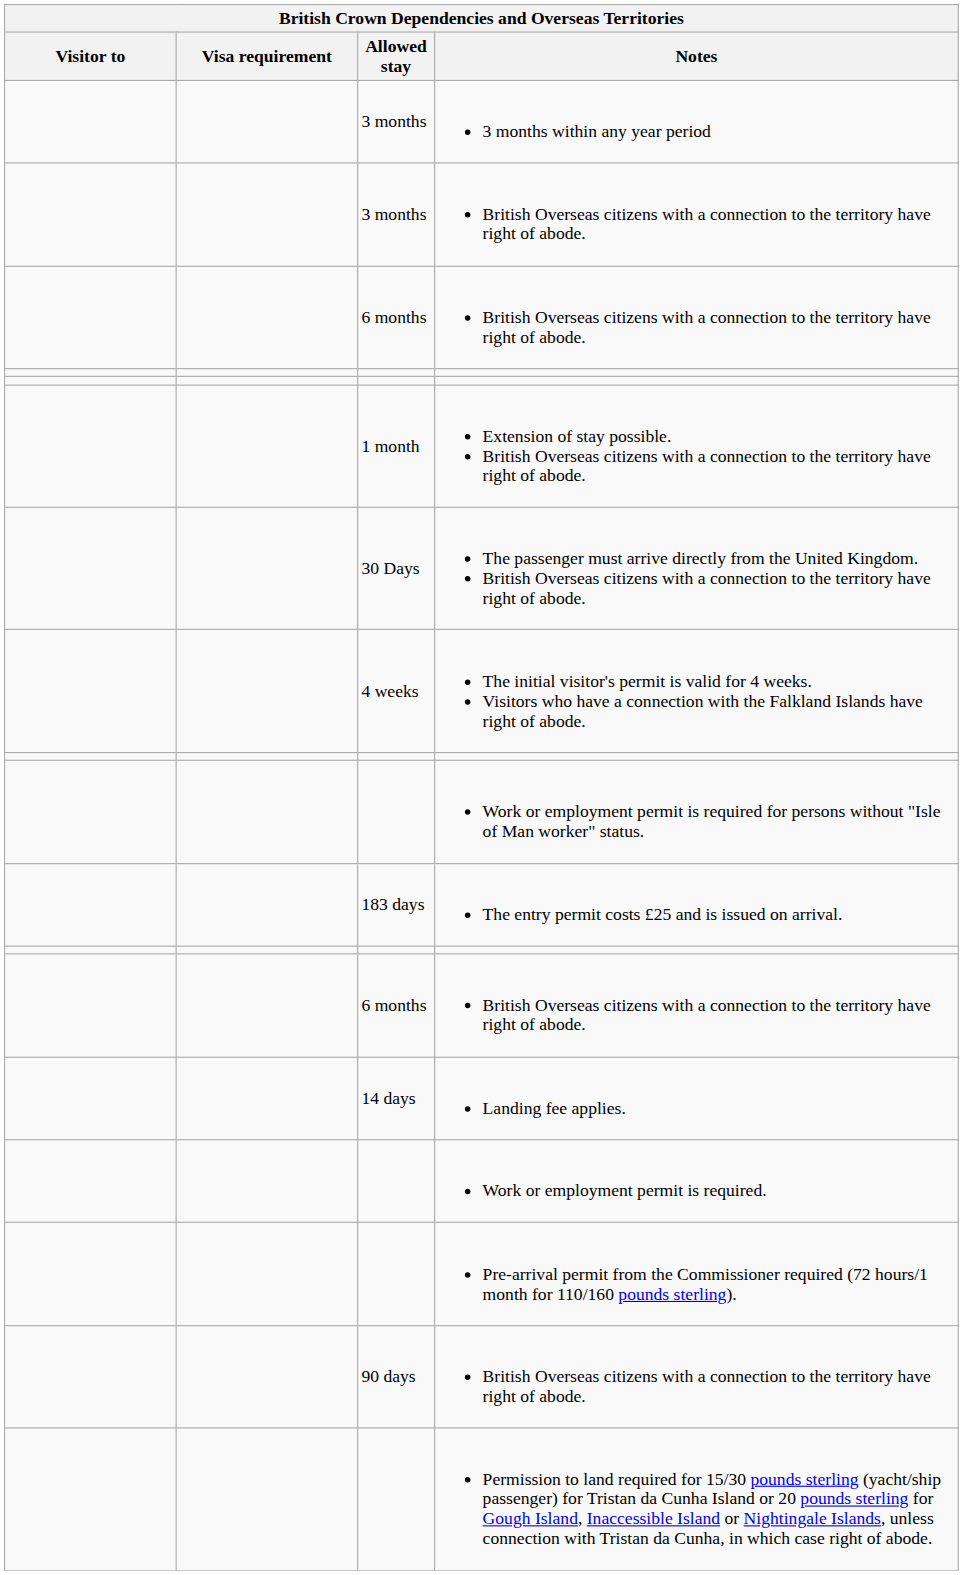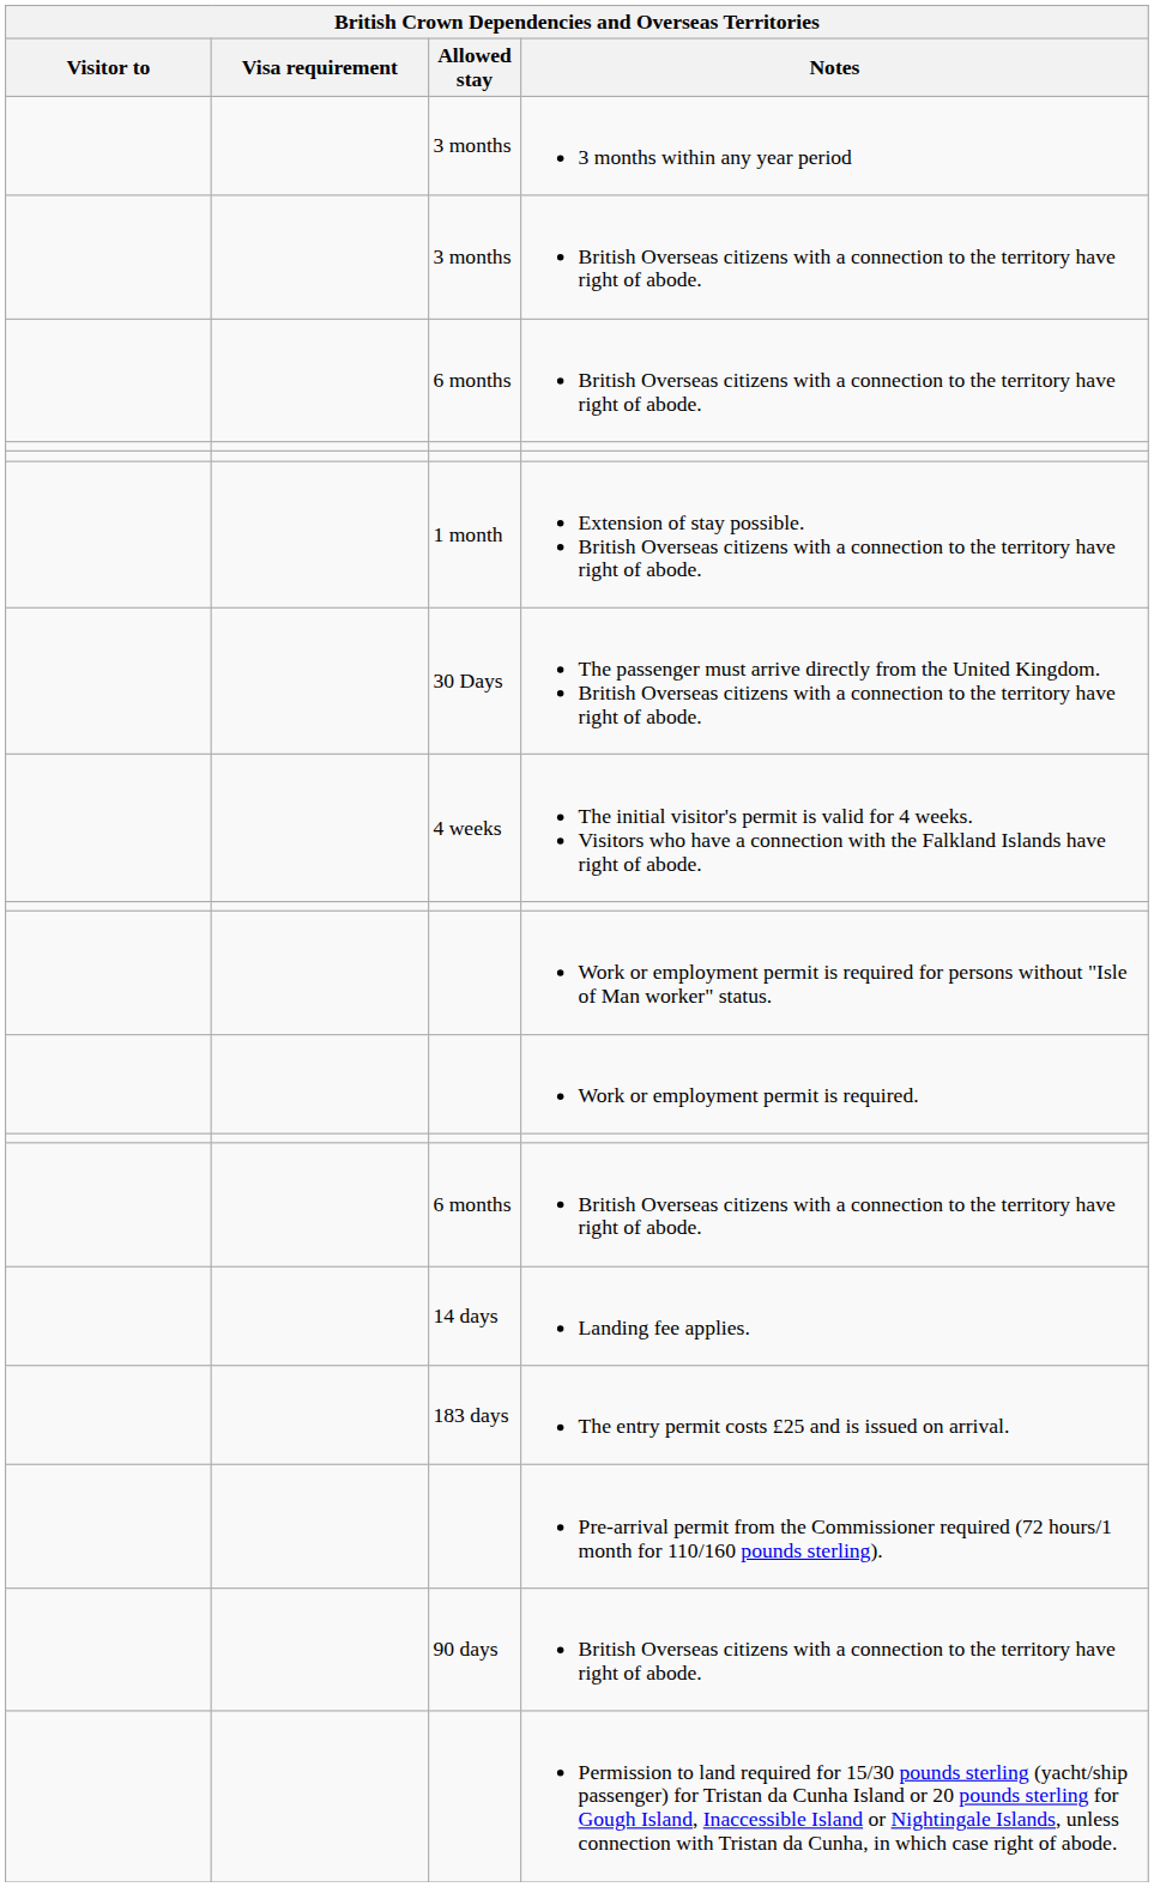rows swapped: Work or employment permit is required. <-> The entry permit costs £25 and is issued on arrival.
